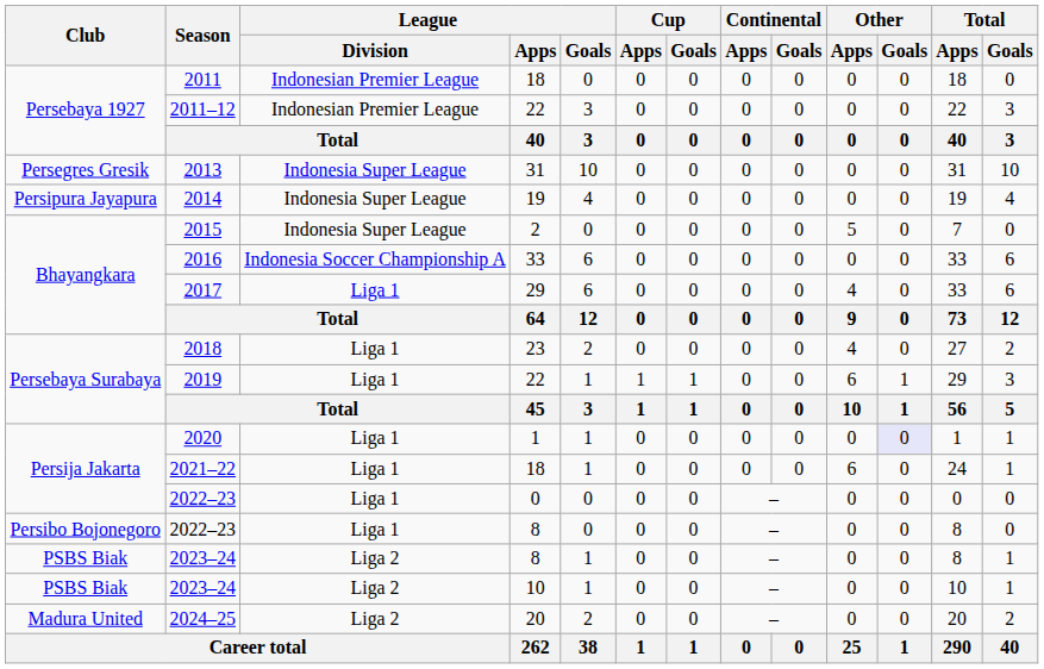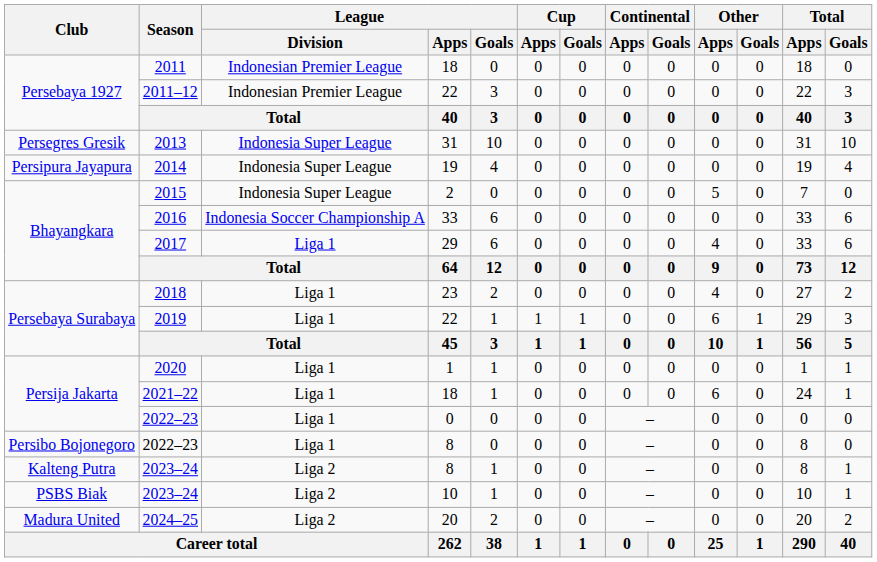2020 | Other / Goals: lavender background -> no background
2023–24 / 8 | Club: PSBS Biak -> Kalteng Putra
